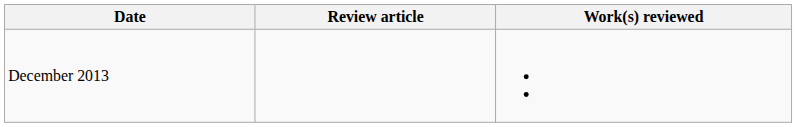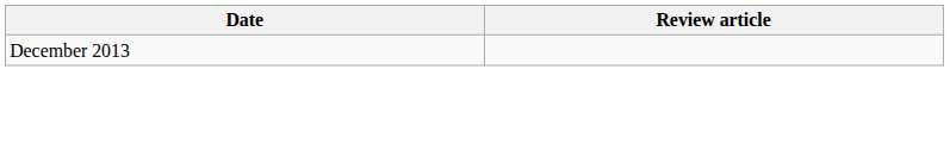- column: Work(s) reviewed
